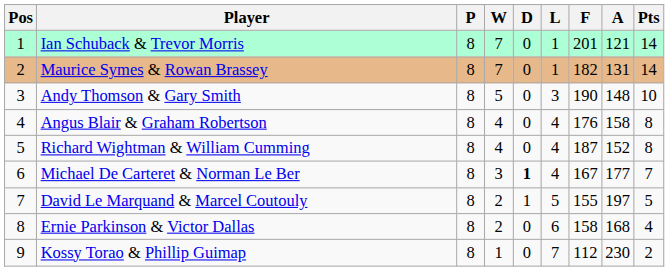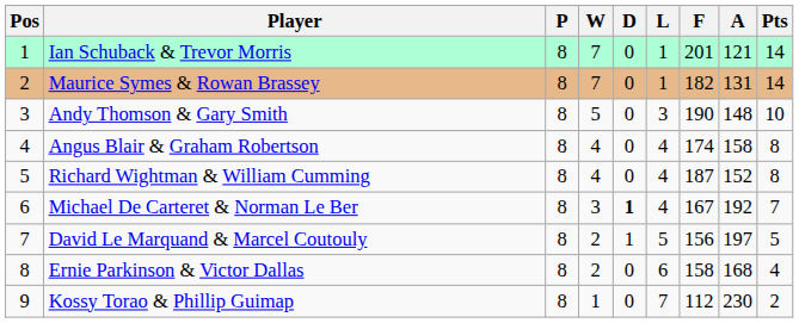Angus Blair & Graham Robertson | F: 176 -> 174
Michael De Carteret & Norman Le Ber | A: 177 -> 192
David Le Marquand & Marcel Coutouly | F: 155 -> 156
